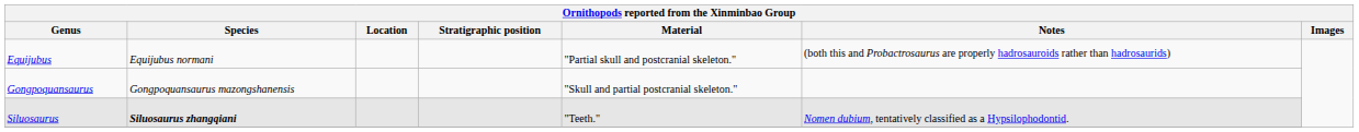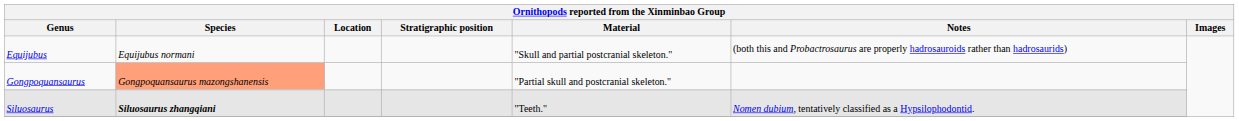Equijubus | Material: "Partial skull and postcranial skeleton." -> "Skull and partial postcranial skeleton."
Gongpoquansaurus | Species: no background -> lightsalmon background
Gongpoquansaurus | Material: "Skull and partial postcranial skeleton." -> "Partial skull and postcranial skeleton."
